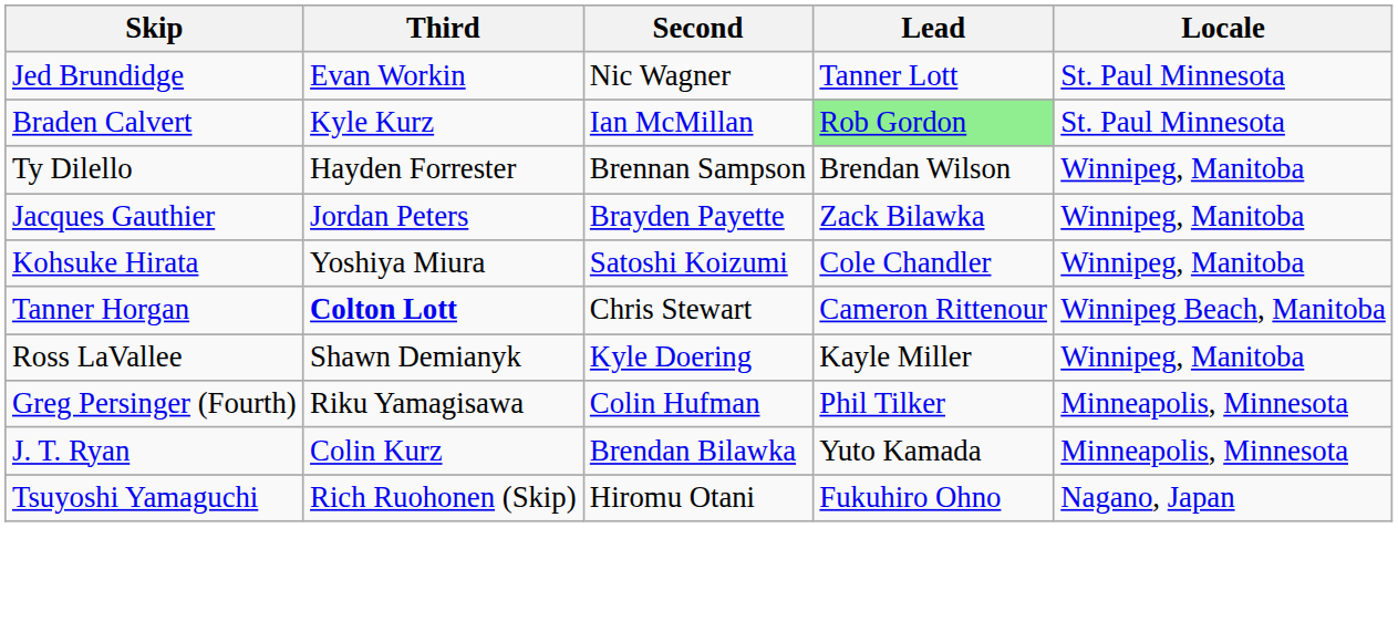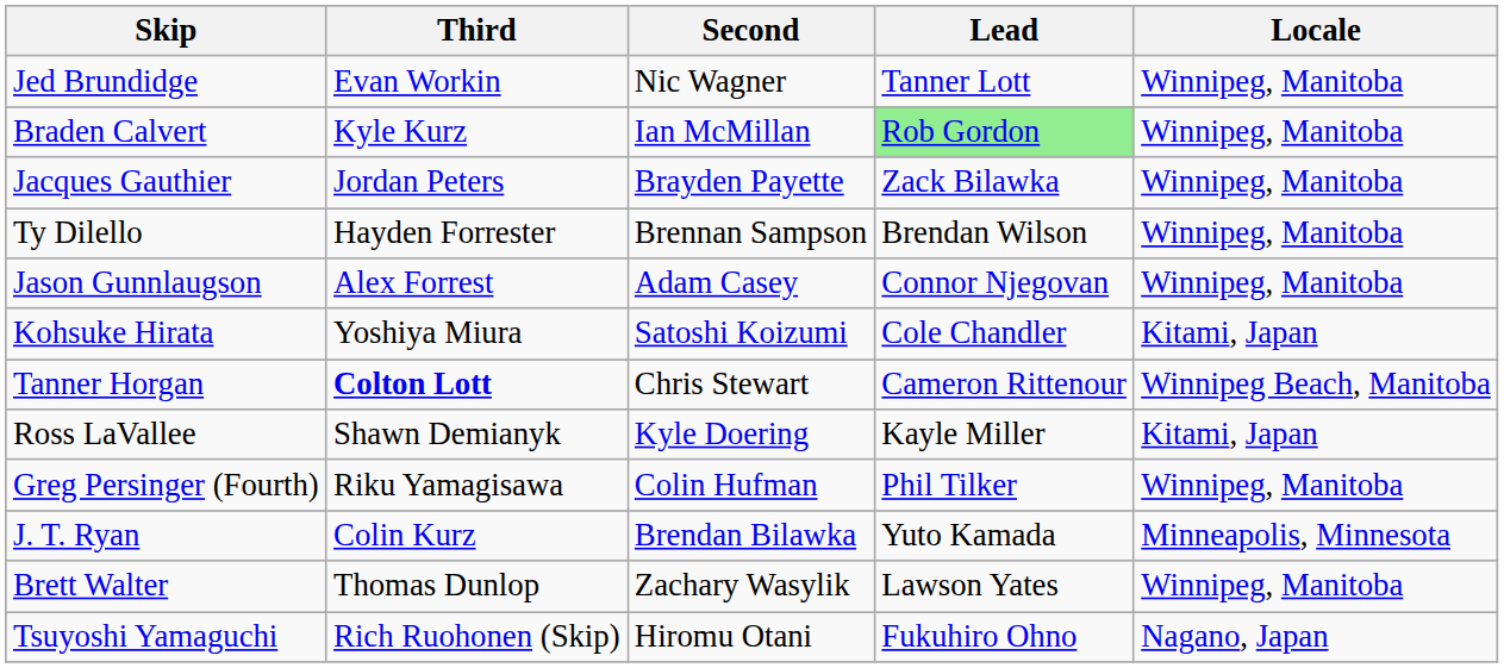Jed Brundidge | Locale: St. Paul Minnesota -> Winnipeg, Manitoba
Braden Calvert | Locale: St. Paul Minnesota -> Winnipeg, Manitoba
rows swapped: Ty Dilello <-> Jacques Gauthier
+ row: Jason Gunnlaugson | Alex Forrest | Adam Casey | Connor Njegovan | Winnipeg, Manitoba
Kohsuke Hirata | Locale: Winnipeg, Manitoba -> Kitami, Japan
Ross LaVallee | Locale: Winnipeg, Manitoba -> Kitami, Japan
Greg Persinger (Fourth) | Locale: Minneapolis, Minnesota -> Winnipeg, Manitoba
+ row: Brett Walter | Thomas Dunlop | Zachary Wasylik | Lawson Yates | Winnipeg, Manitoba
